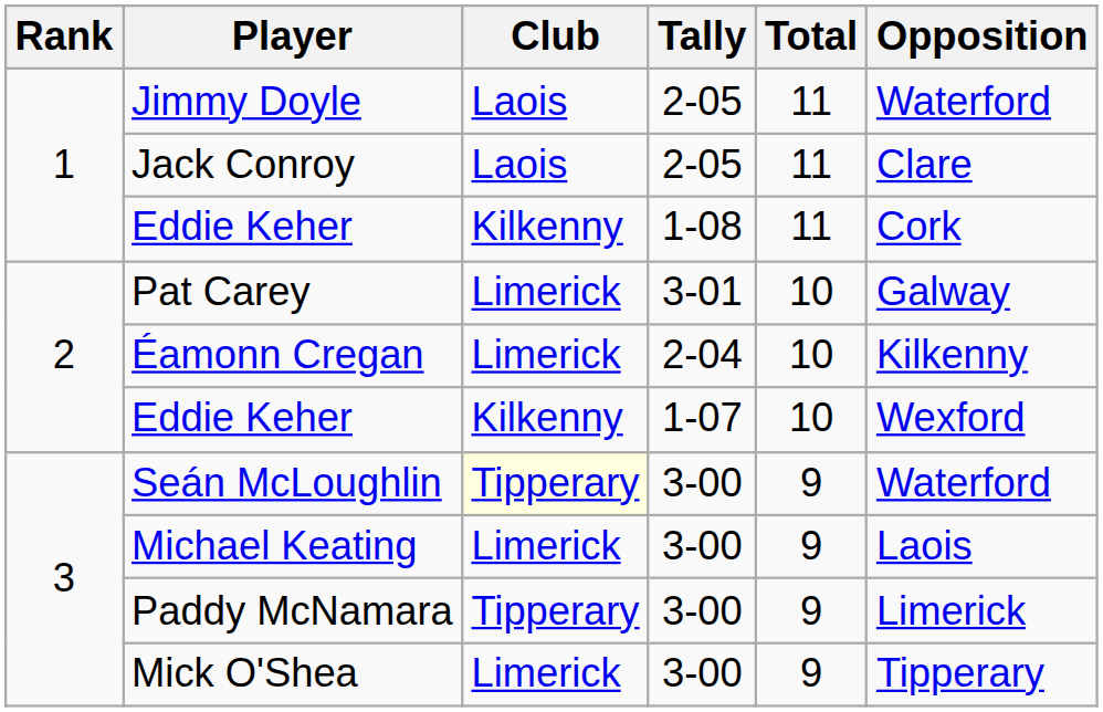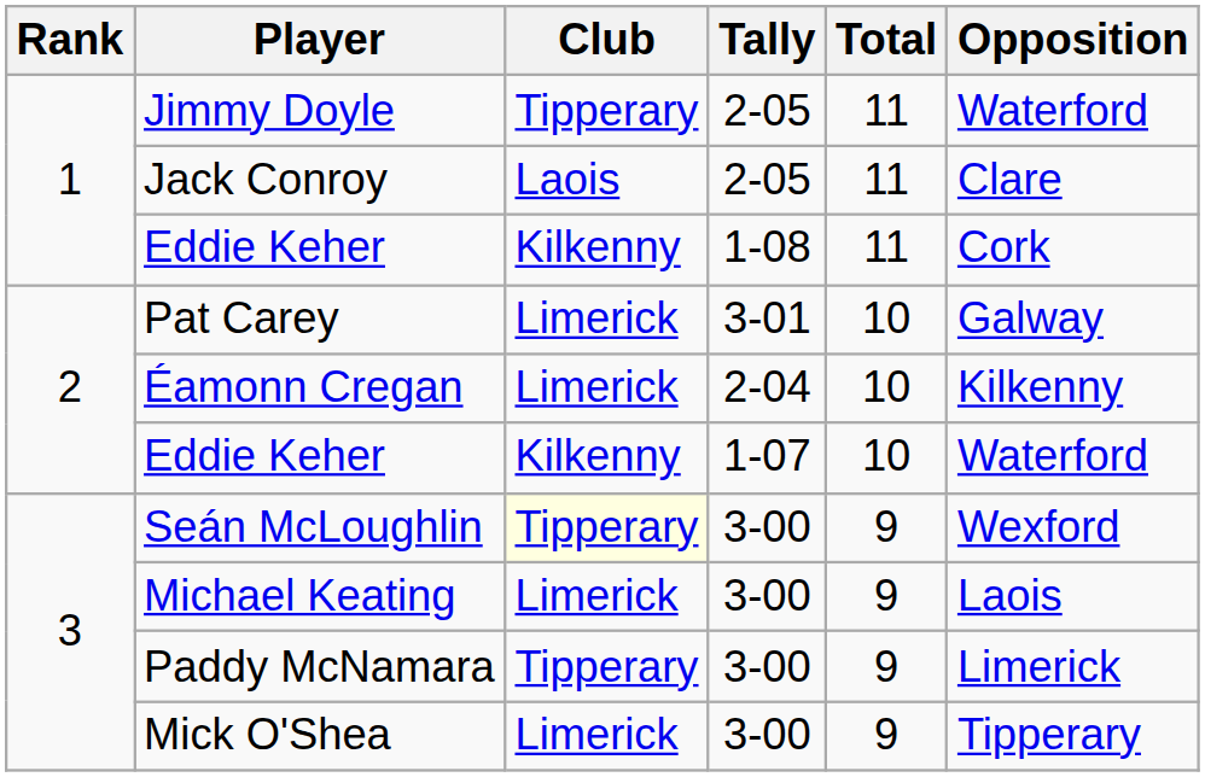Jimmy Doyle | Club: Laois -> Tipperary
Eddie Keher / 1-07 | Opposition: Wexford -> Waterford
Seán McLoughlin | Opposition: Waterford -> Wexford
